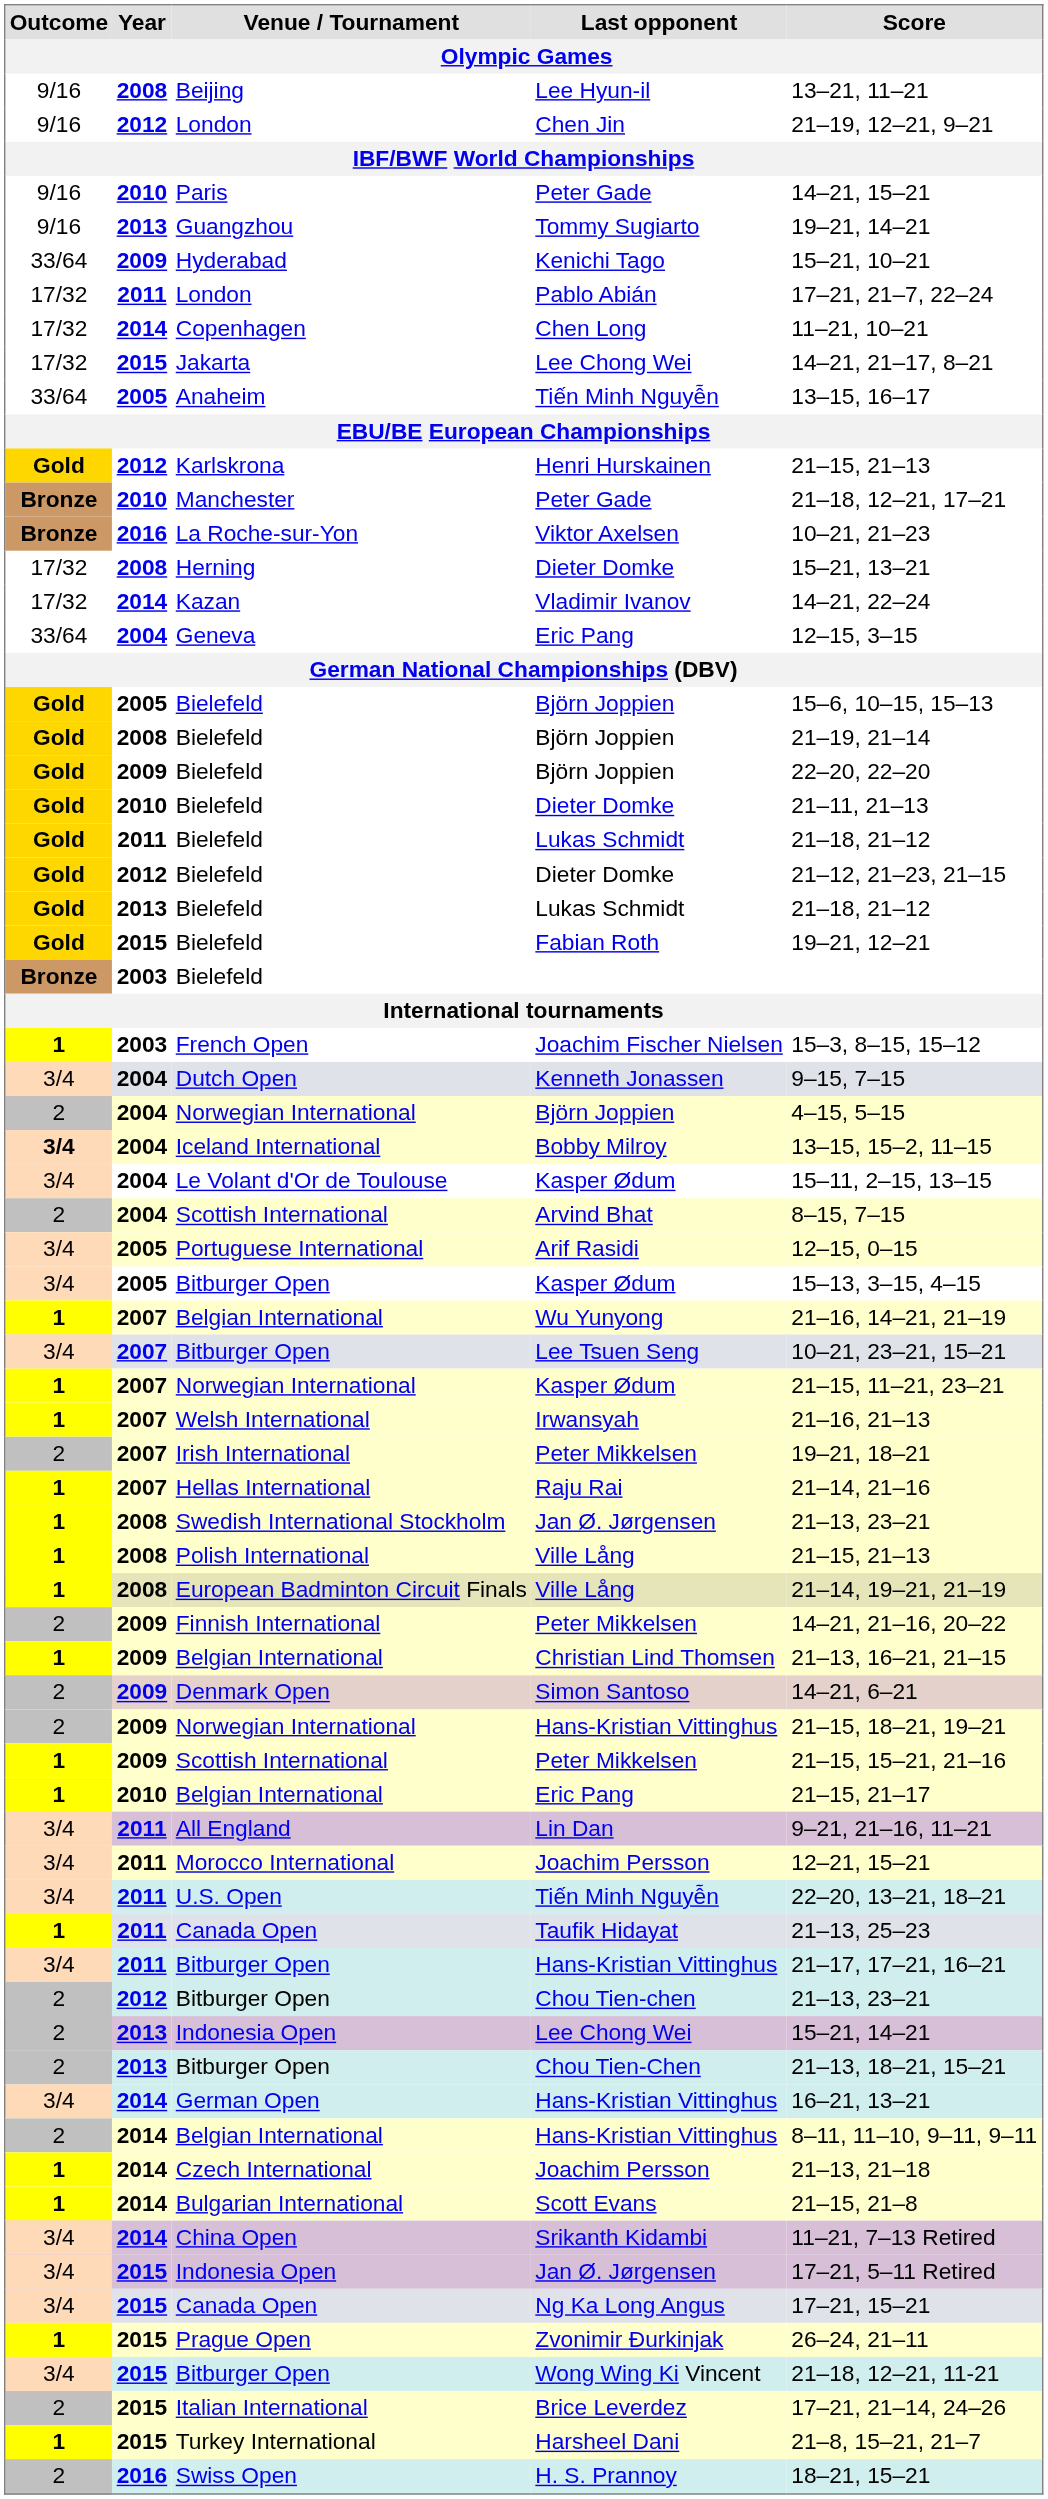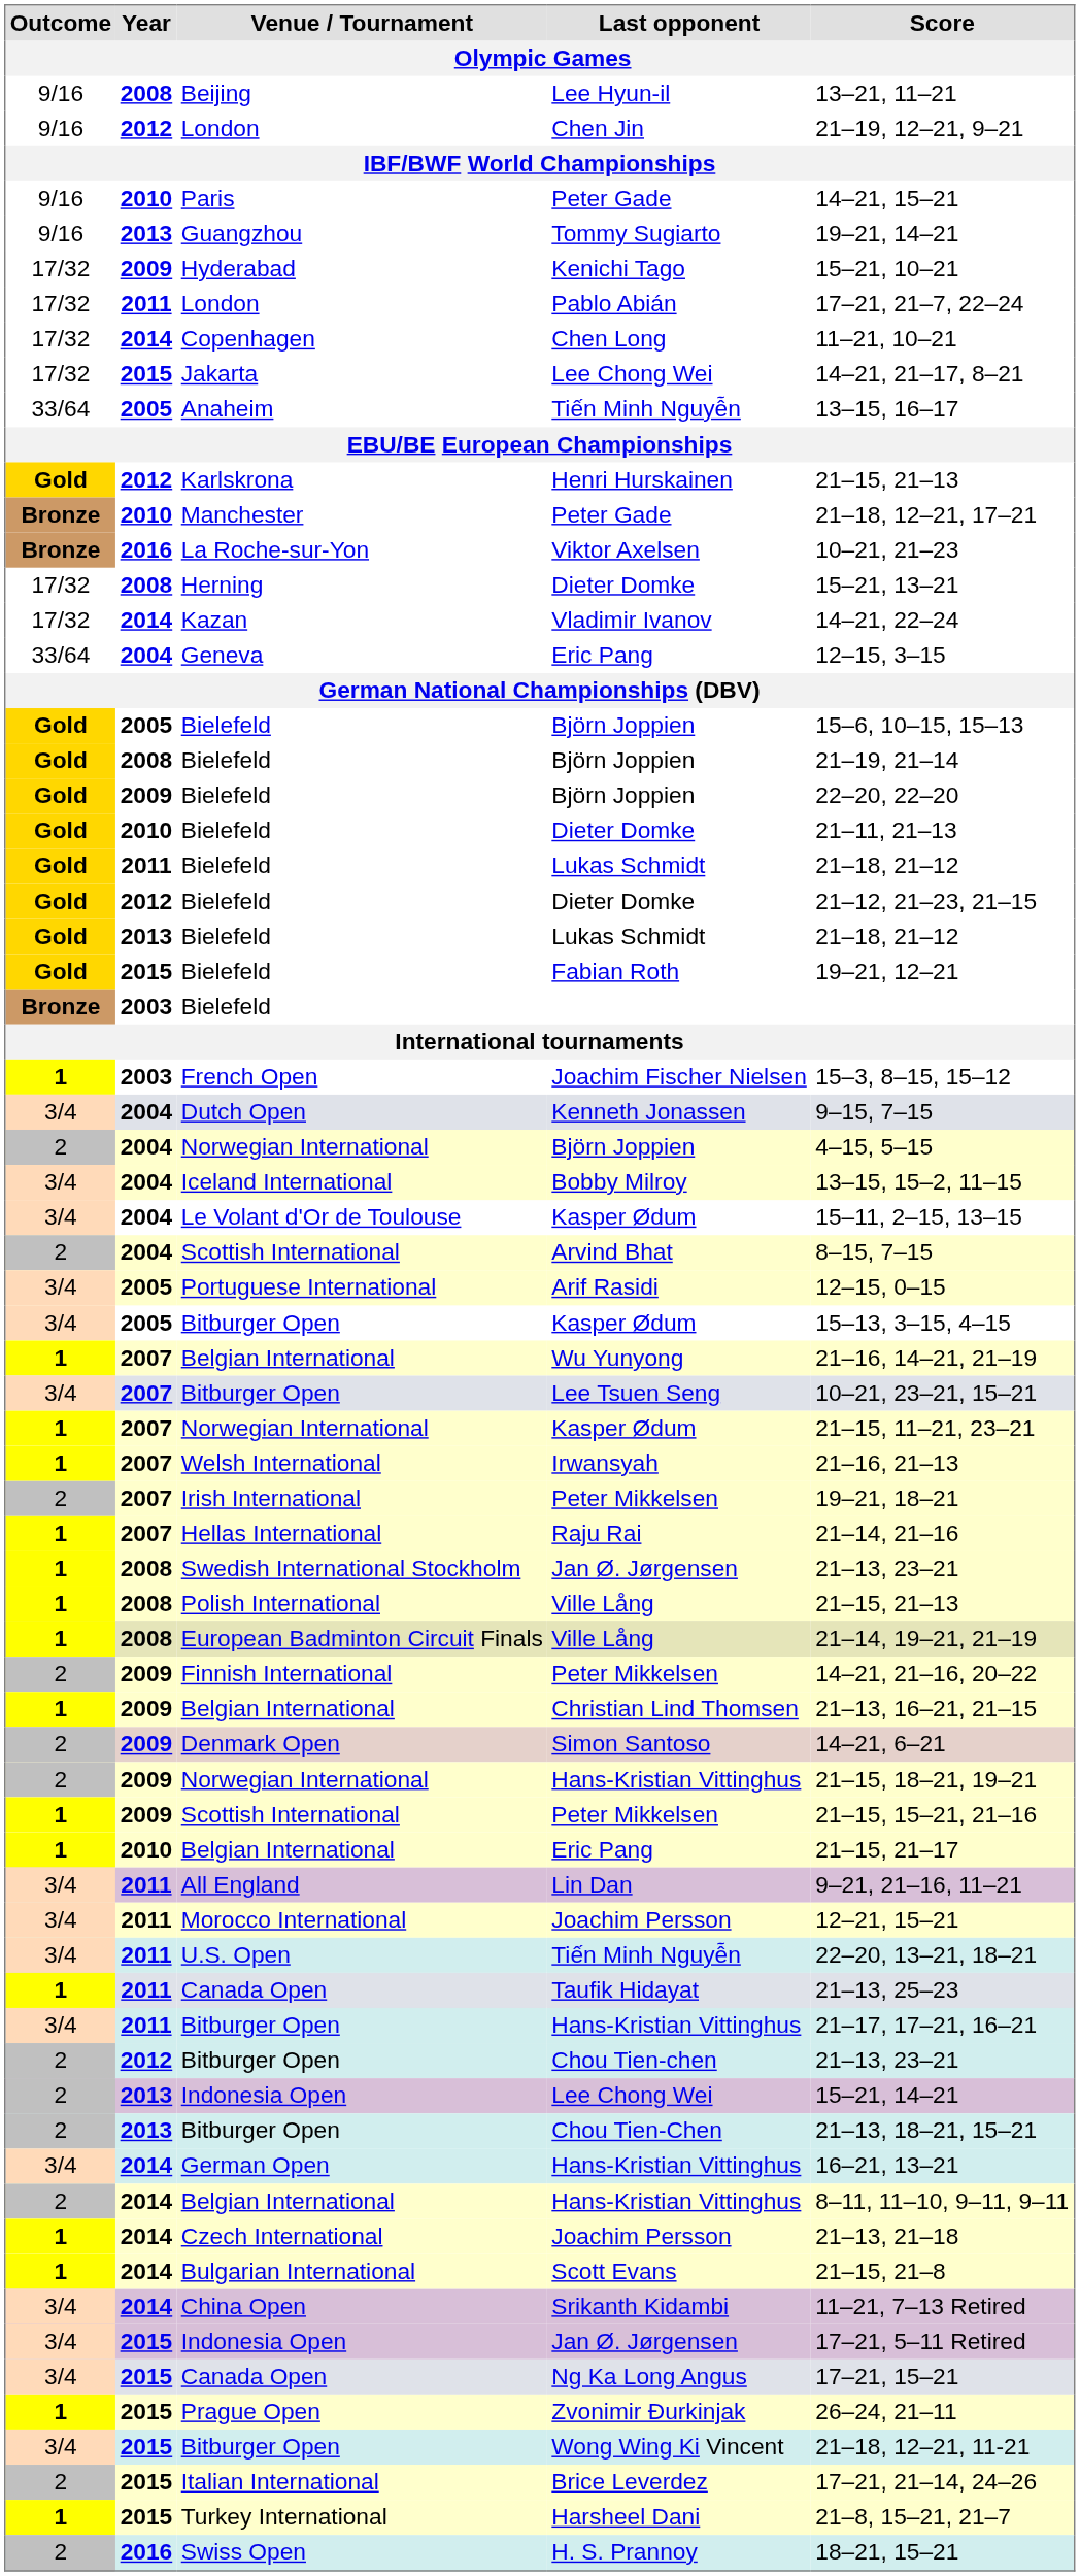Kenichi Tago | Outcome: 33/64 -> 17/32
Bobby Milroy | Outcome: bold -> normal
